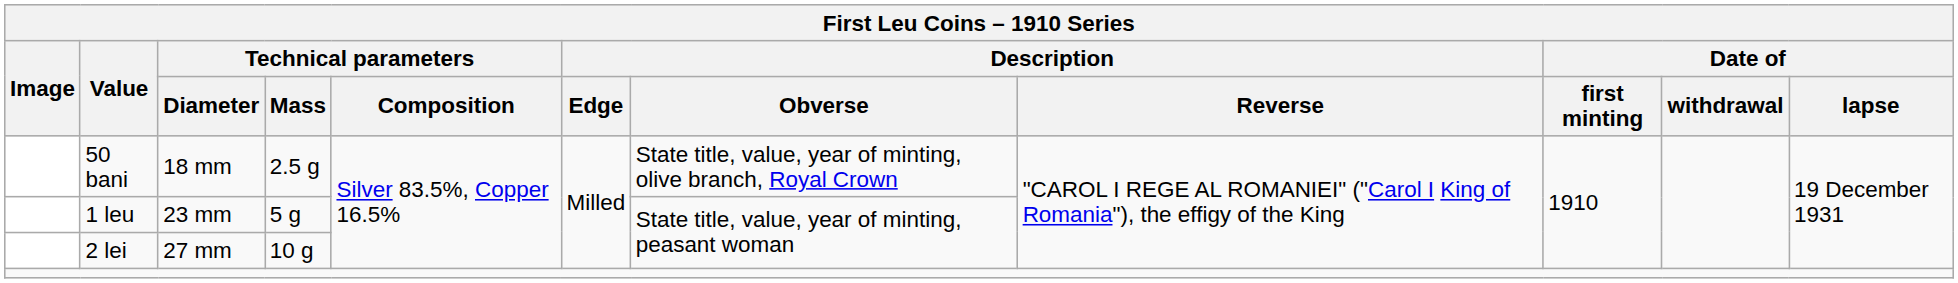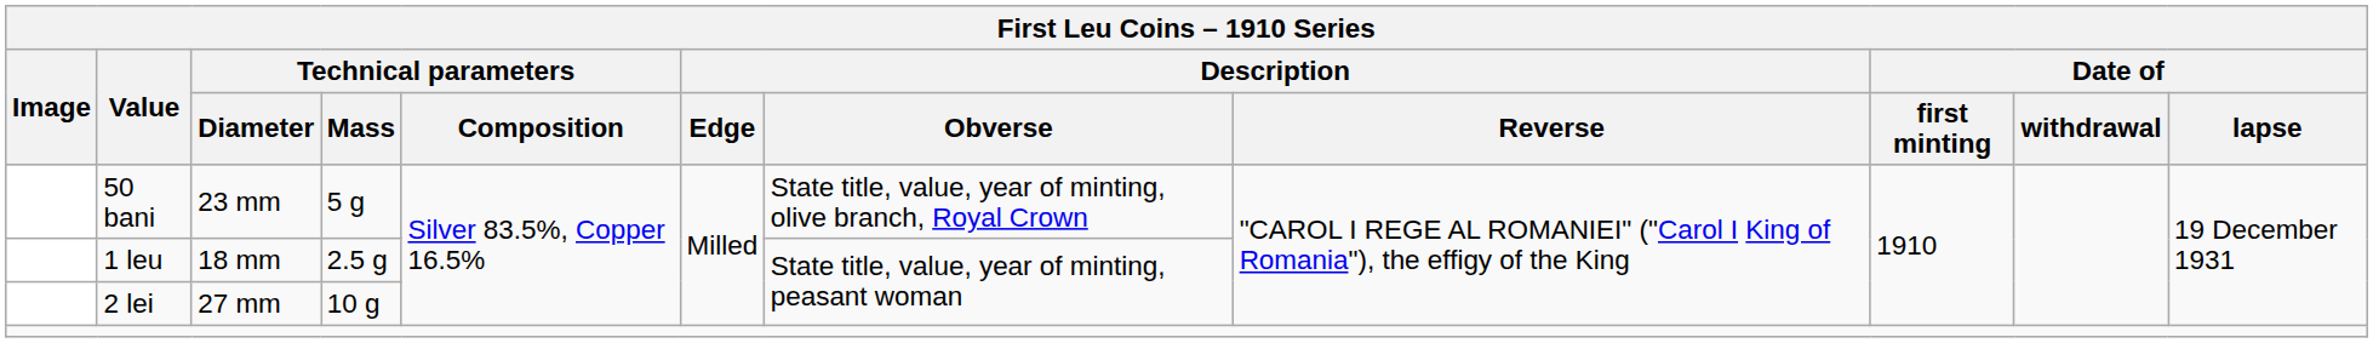50 bani | Technical parameters / Diameter: 18 mm -> 23 mm
50 bani | Technical parameters / Mass: 2.5 g -> 5 g
1 leu | Technical parameters / Diameter: 23 mm -> 18 mm
1 leu | Technical parameters / Mass: 5 g -> 2.5 g
